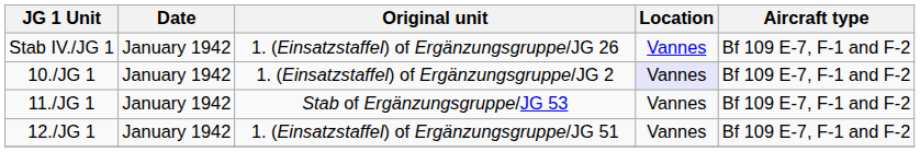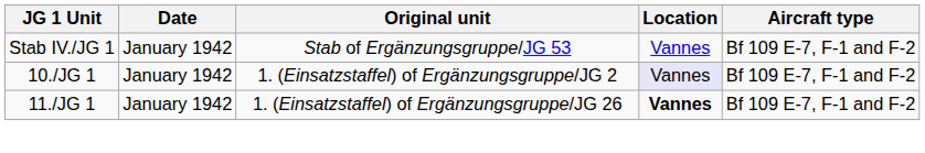Stab IV./JG 1 | Original unit: 1. (Einsatzstaffel) of Ergänzungsgruppe/JG 26 -> Stab of Ergänzungsgruppe/JG 53
11./JG 1 | Original unit: Stab of Ergänzungsgruppe/JG 53 -> 1. (Einsatzstaffel) of Ergänzungsgruppe/JG 26
11./JG 1 | Location: normal -> bold
- row: 12./JG 1 | January 1942 | 1. (Einsatzstaffel) of Ergänzungsgruppe/JG 51 | Vannes | Bf 109 E-7, F-1 and F-2
